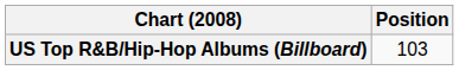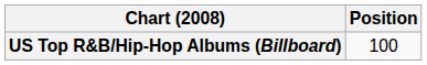US Top R&B/Hip-Hop Albums (Billboard) | Position: 103 -> 100
